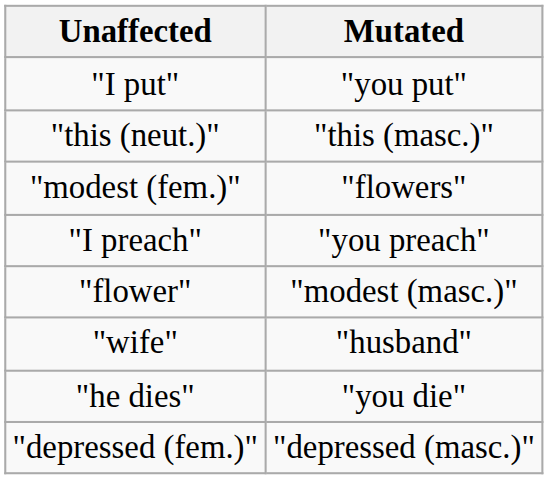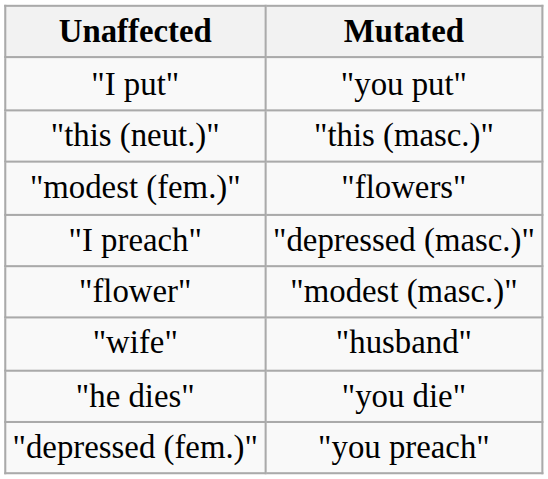"I preach" | Mutated: "you preach" -> "depressed (masc.)"
"depressed (fem.)" | Mutated: "depressed (masc.)" -> "you preach"
